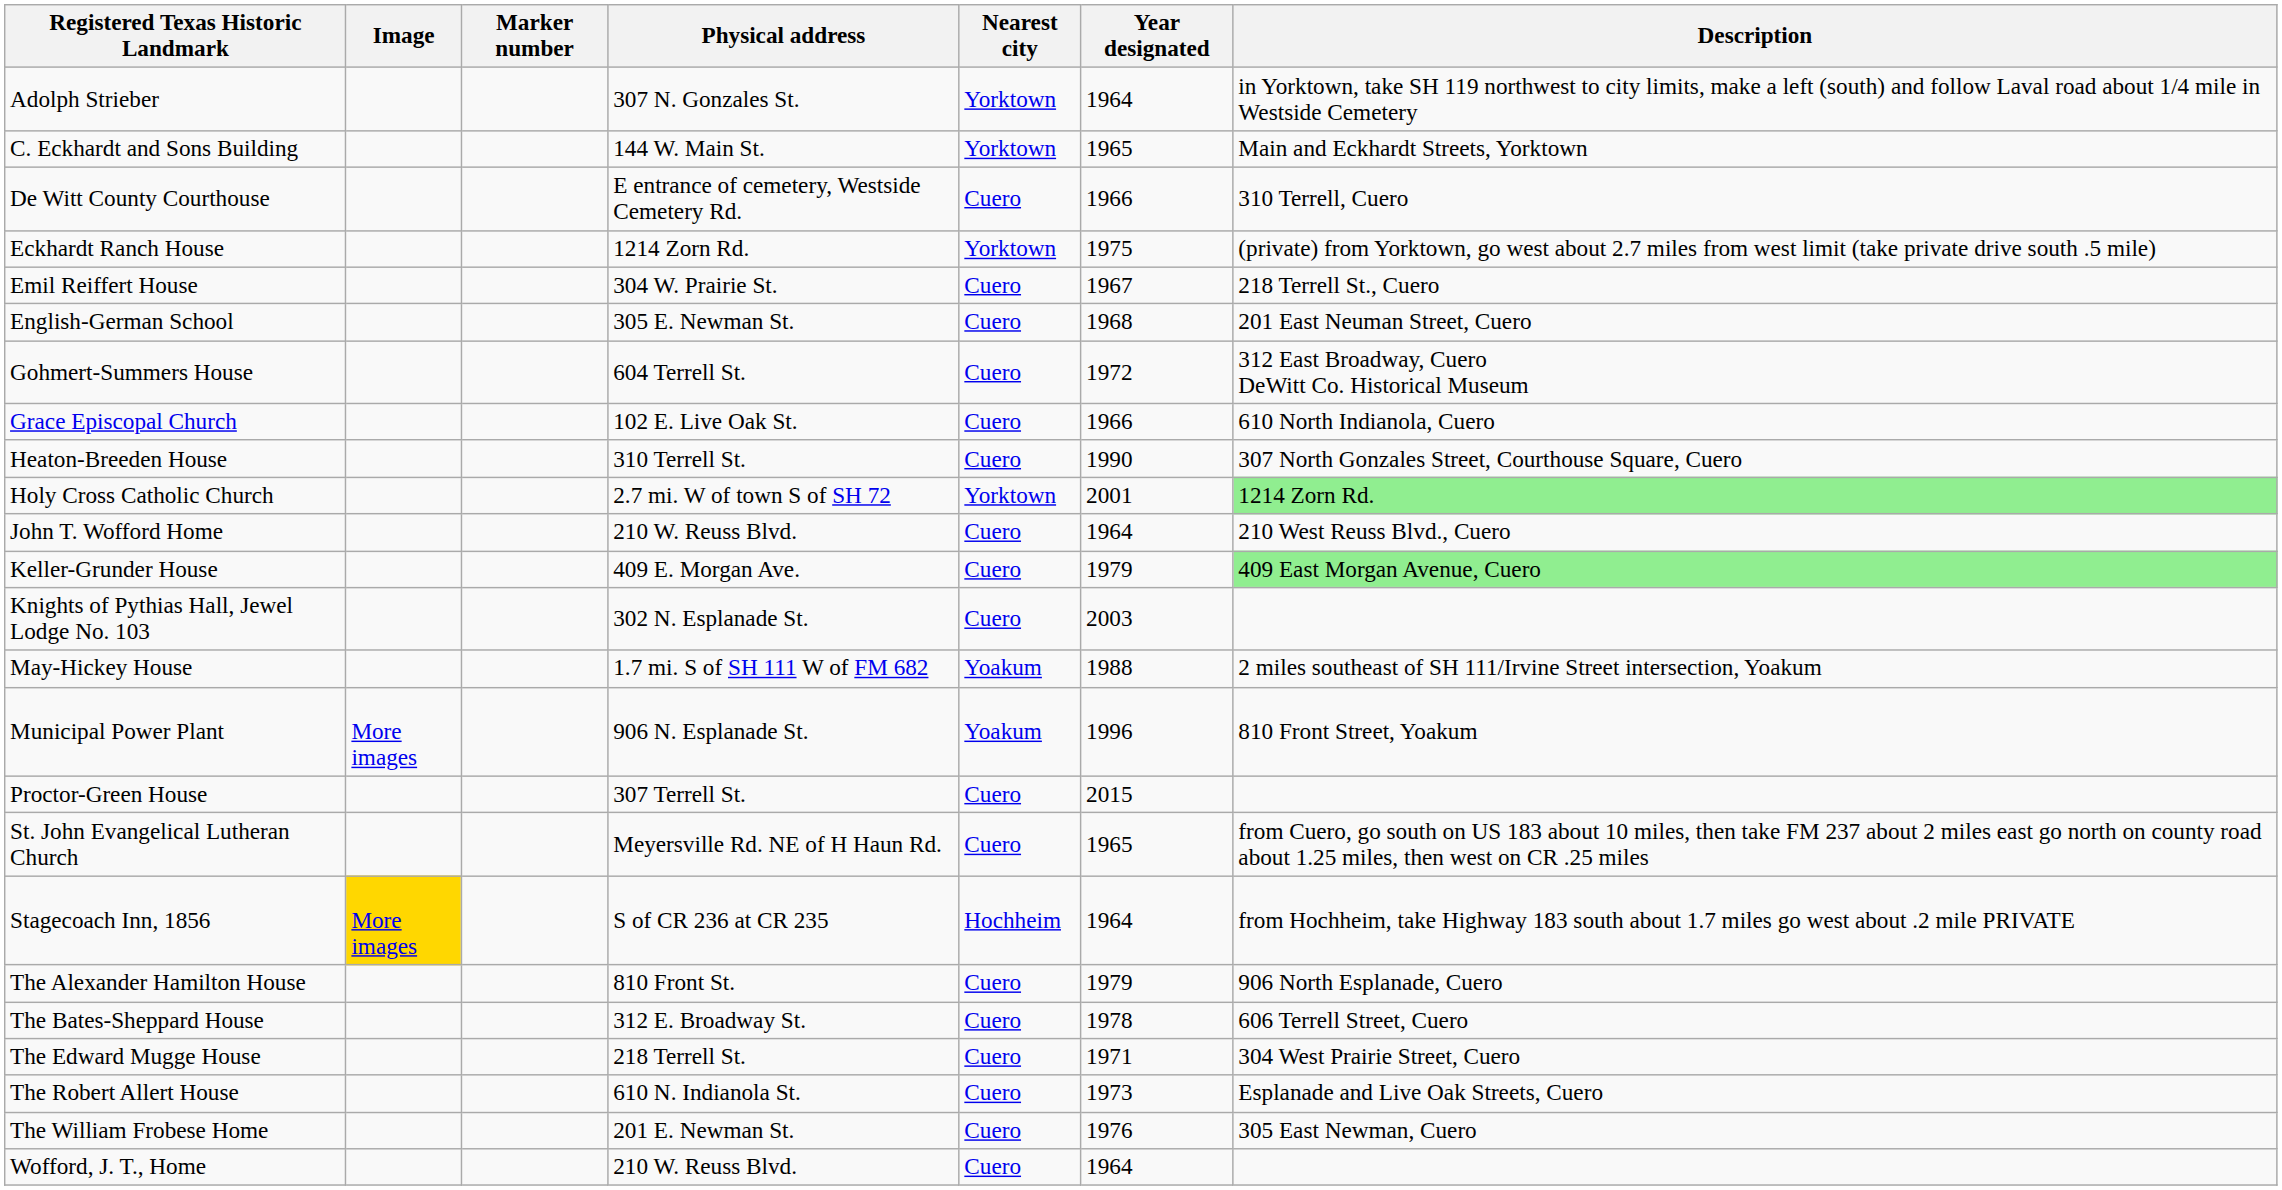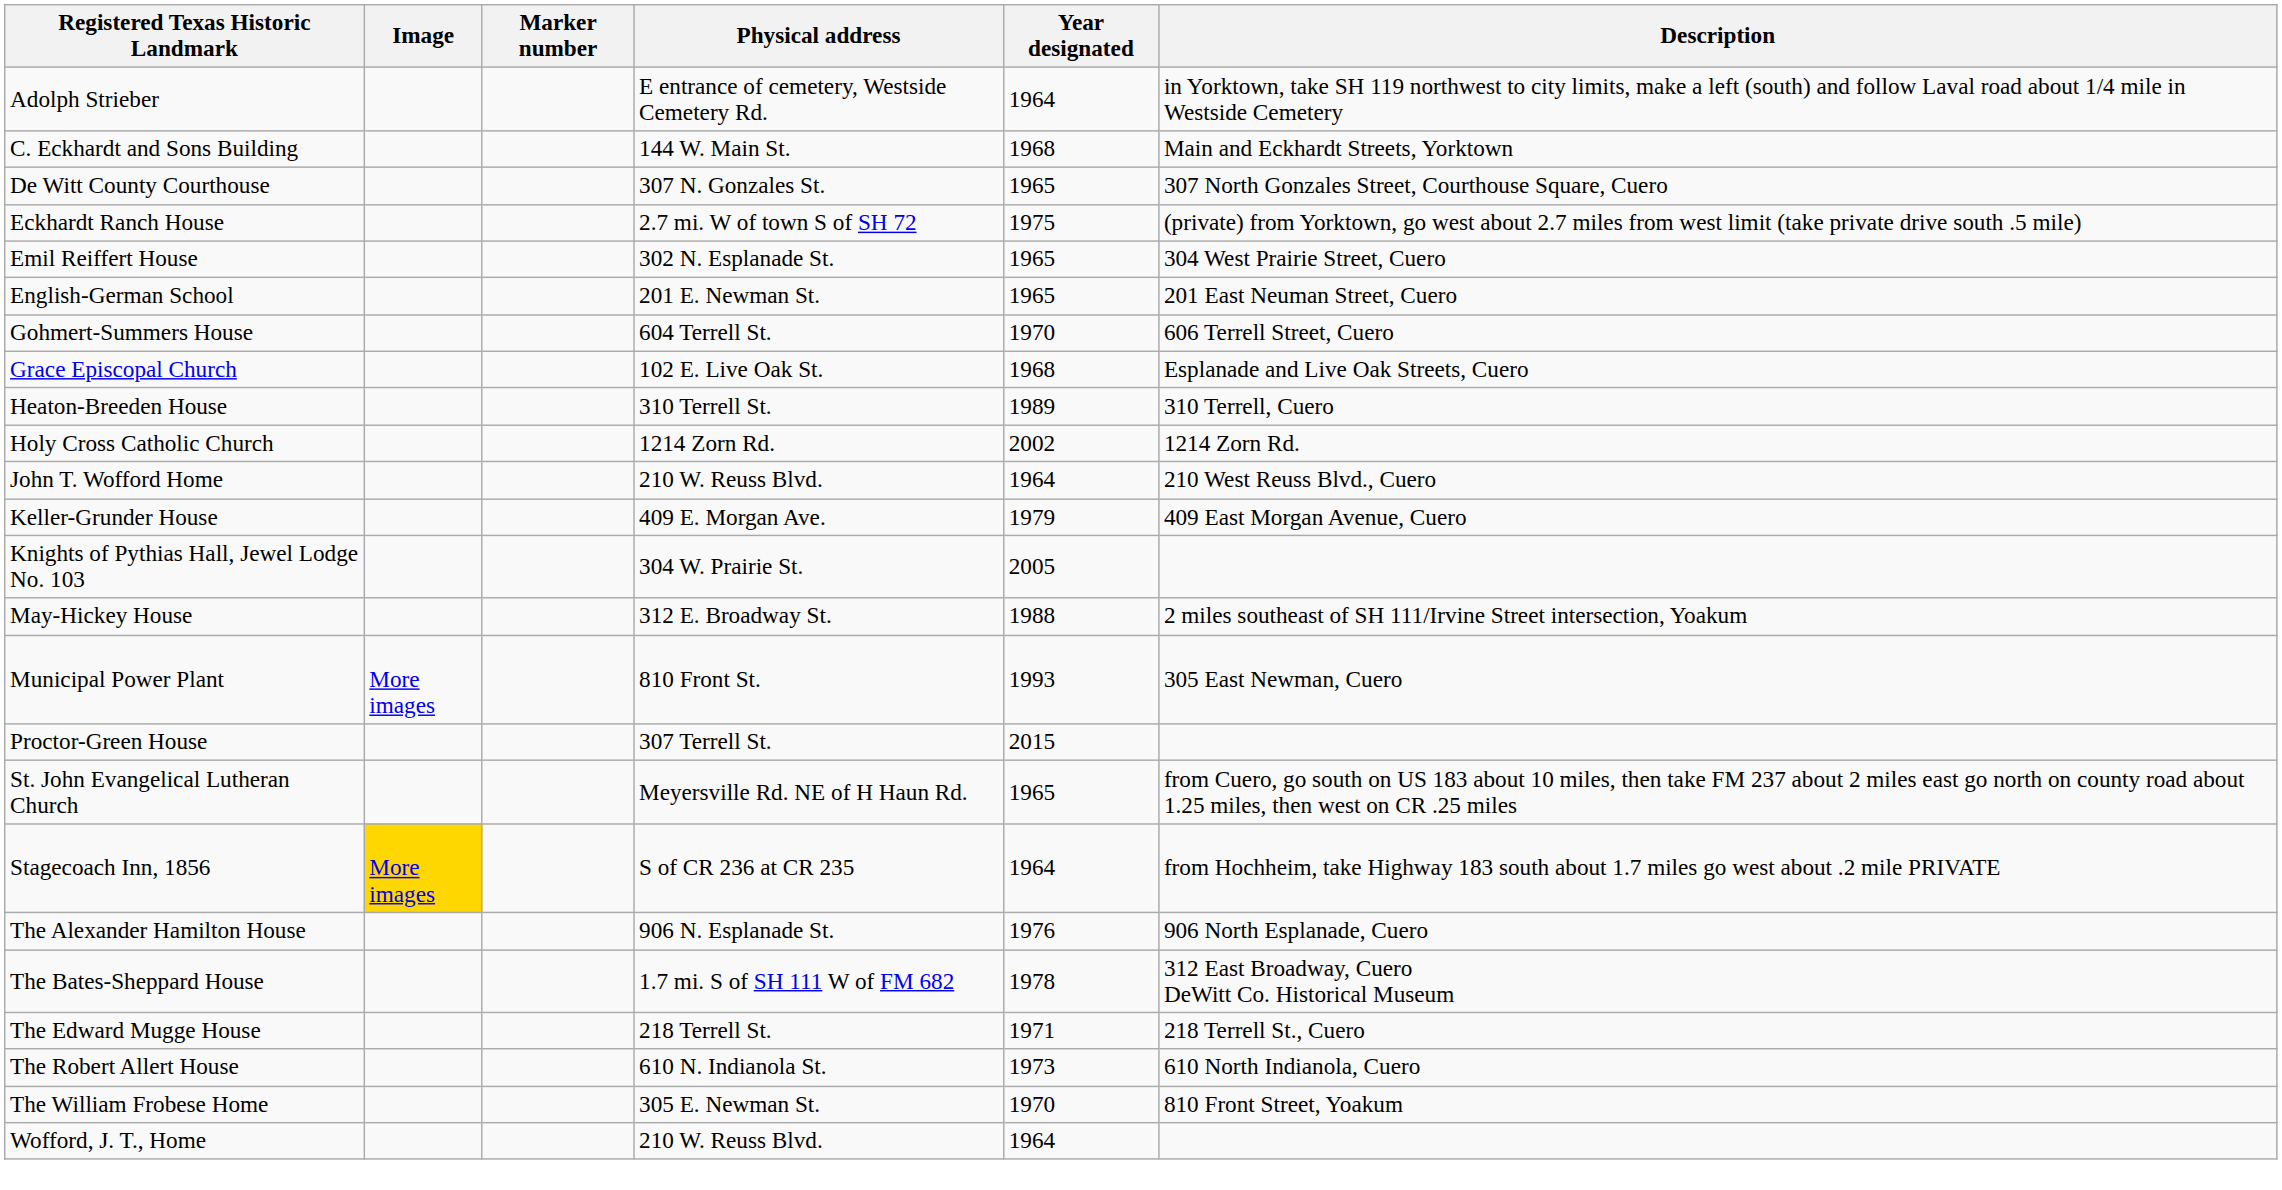- column: Nearest city | Yorktown | Yorktown | Cuero | Yorktown | Cuero | Cuero | Cuero | Cuero | Cuero | Yorktown | Cuero | Cuero | Cuero | Yoakum | Yoakum | Cuero | Cuero | Hochheim | Cuero | Cuero | Cuero | Cuero | Cuero | Cuero
Adolph Strieber | Physical address: 307 N. Gonzales St. -> E entrance of cemetery, Westside Cemetery Rd.
C. Eckhardt and Sons Building | Year designated: 1965 -> 1968
De Witt County Courthouse | Physical address: E entrance of cemetery, Westside Cemetery Rd. -> 307 N. Gonzales St.
De Witt County Courthouse | Year designated: 1966 -> 1965
De Witt County Courthouse | Description: 310 Terrell, Cuero -> 307 North Gonzales Street, Courthouse Square, Cuero
Eckhardt Ranch House | Physical address: 1214 Zorn Rd. -> 2.7 mi. W of town S of SH 72
Emil Reiffert House | Physical address: 304 W. Prairie St. -> 302 N. Esplanade St.
Emil Reiffert House | Year designated: 1967 -> 1965
Emil Reiffert House | Description: 218 Terrell St., Cuero -> 304 West Prairie Street, Cuero
English-German School | Physical address: 305 E. Newman St. -> 201 E. Newman St.
English-German School | Year designated: 1968 -> 1965
Gohmert-Summers House | Year designated: 1972 -> 1970
Gohmert-Summers House | Description: 312 East Broadway, Cuero DeWitt Co. Historical Museum -> 606 Terrell Street, Cuero
Grace Episcopal Church | Year designated: 1966 -> 1968
Grace Episcopal Church | Description: 610 North Indianola, Cuero -> Esplanade and Live Oak Streets, Cuero
Heaton-Breeden House | Year designated: 1990 -> 1989
Heaton-Breeden House | Description: 307 North Gonzales Street, Courthouse Square, Cuero -> 310 Terrell, Cuero
Holy Cross Catholic Church | Physical address: 2.7 mi. W of town S of SH 72 -> 1214 Zorn Rd.
Holy Cross Catholic Church | Year designated: 2001 -> 2002
Holy Cross Catholic Church | Description: lightgreen background -> no background
Keller-Grunder House | Description: lightgreen background -> no background
Knights of Pythias Hall, Jewel Lodge No. 103 | Physical address: 302 N. Esplanade St. -> 304 W. Prairie St.
Knights of Pythias Hall, Jewel Lodge No. 103 | Year designated: 2003 -> 2005
May-Hickey House | Physical address: 1.7 mi. S of SH 111 W of FM 682 -> 312 E. Broadway St.
Municipal Power Plant | Physical address: 906 N. Esplanade St. -> 810 Front St.
Municipal Power Plant | Year designated: 1996 -> 1993
Municipal Power Plant | Description: 810 Front Street, Yoakum -> 305 East Newman, Cuero
The Alexander Hamilton House | Physical address: 810 Front St. -> 906 N. Esplanade St.
The Alexander Hamilton House | Year designated: 1979 -> 1976
The Bates-Sheppard House | Physical address: 312 E. Broadway St. -> 1.7 mi. S of SH 111 W of FM 682
The Bates-Sheppard House | Description: 606 Terrell Street, Cuero -> 312 East Broadway, Cuero DeWitt Co. Historical Museum
The Edward Mugge House | Description: 304 West Prairie Street, Cuero -> 218 Terrell St., Cuero
The Robert Allert House | Description: Esplanade and Live Oak Streets, Cuero -> 610 North Indianola, Cuero
The William Frobese Home | Physical address: 201 E. Newman St. -> 305 E. Newman St.
The William Frobese Home | Year designated: 1976 -> 1970
The William Frobese Home | Description: 305 East Newman, Cuero -> 810 Front Street, Yoakum
